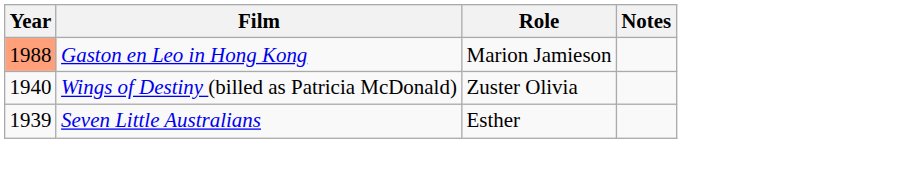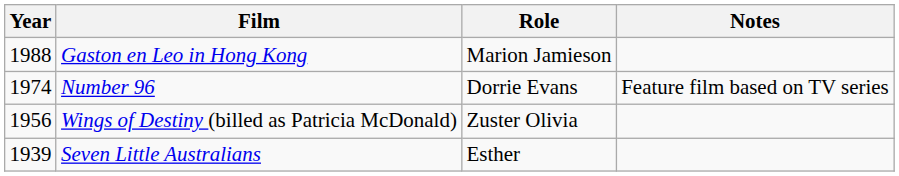Gaston en Leo in Hong Kong | Year: lightsalmon background -> no background
+ row: 1974 | Number 96 | Dorrie Evans | Feature film based on TV series
Wings of Destiny (billed as Patricia McDonald) | Year: 1940 -> 1956
